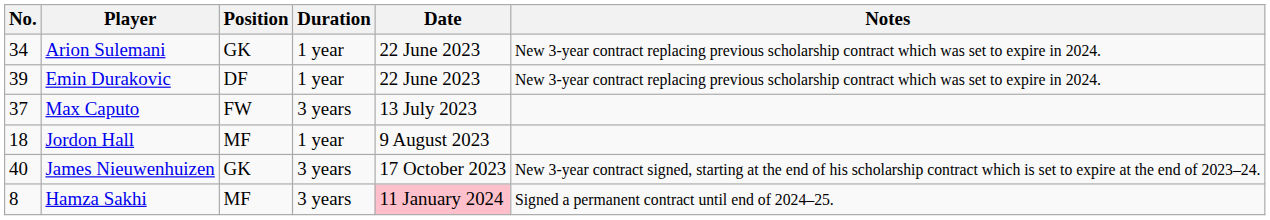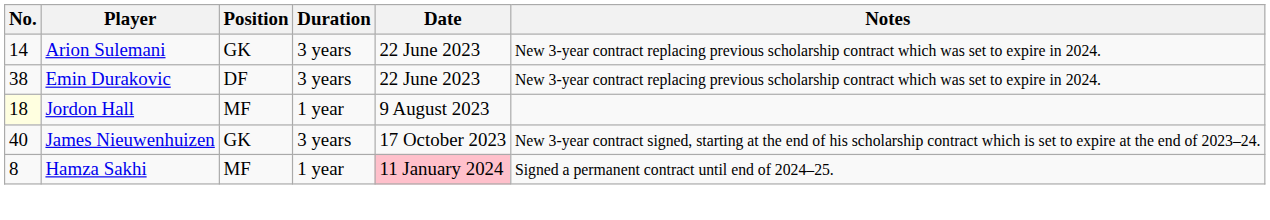Arion Sulemani | No.: 34 -> 14
Arion Sulemani | Duration: 1 year -> 3 years
Emin Durakovic | No.: 39 -> 38
Emin Durakovic | Duration: 1 year -> 3 years
- row: 37 | Max Caputo | FW | 3 years | 13 July 2023
Jordon Hall | No.: no background -> lightyellow background
Hamza Sakhi | Duration: 3 years -> 1 year
